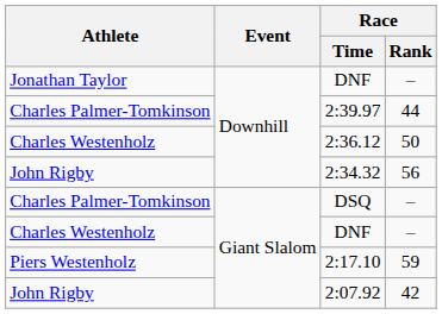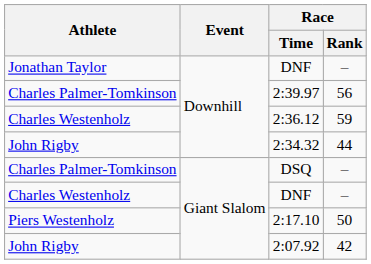2:39.97 | Race / Rank: 44 -> 56
2:36.12 | Race / Rank: 50 -> 59
2:34.32 | Race / Rank: 56 -> 44
2:17.10 | Race / Rank: 59 -> 50
